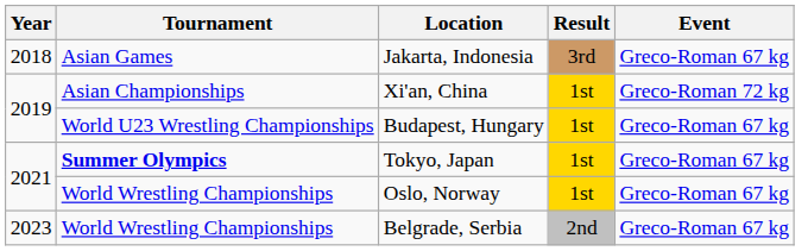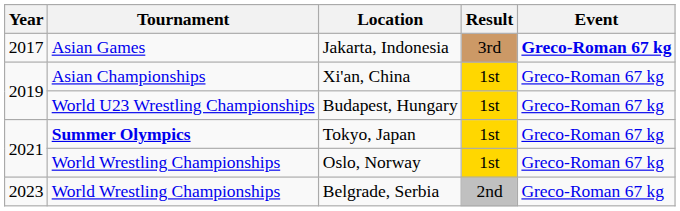Jakarta, Indonesia | Year: 2018 -> 2017
Jakarta, Indonesia | Event: normal -> bold
Xi'an, China | Event: Greco-Roman 72 kg -> Greco-Roman 67 kg
